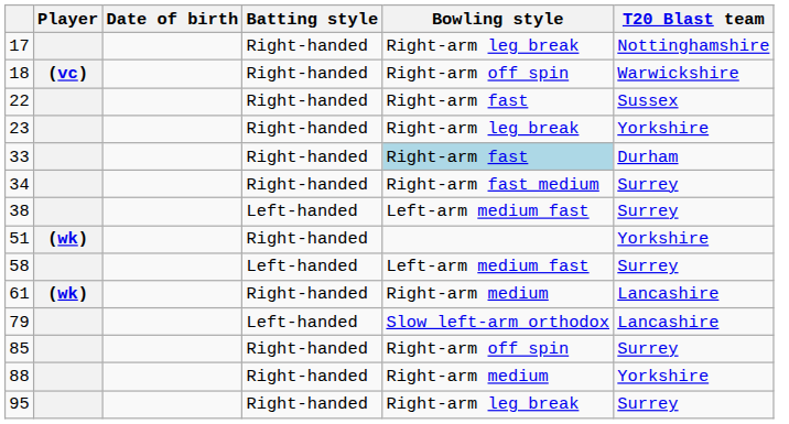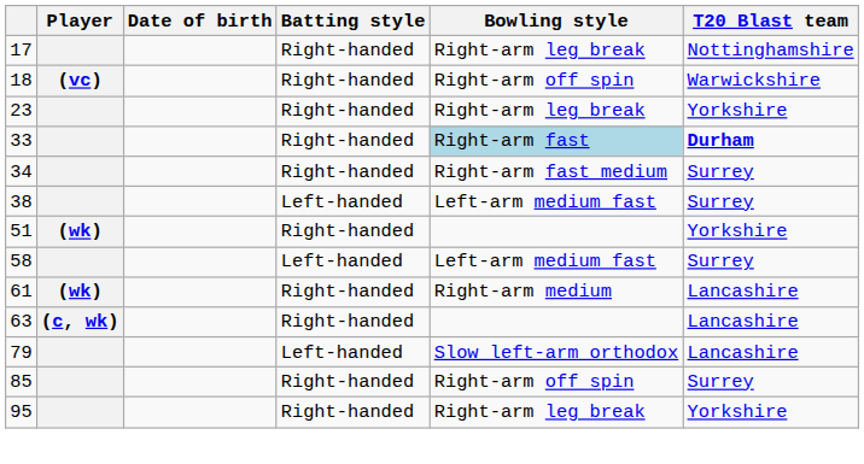- row: 22 | Right-handed | Right-arm fast | Sussex
33 | T20 Blast team: normal -> bold
+ row: 63 | (c, wk) | Right-handed | Lancashire
- row: 88 | Right-handed | Right-arm medium | Yorkshire
95 | T20 Blast team: Surrey -> Yorkshire
